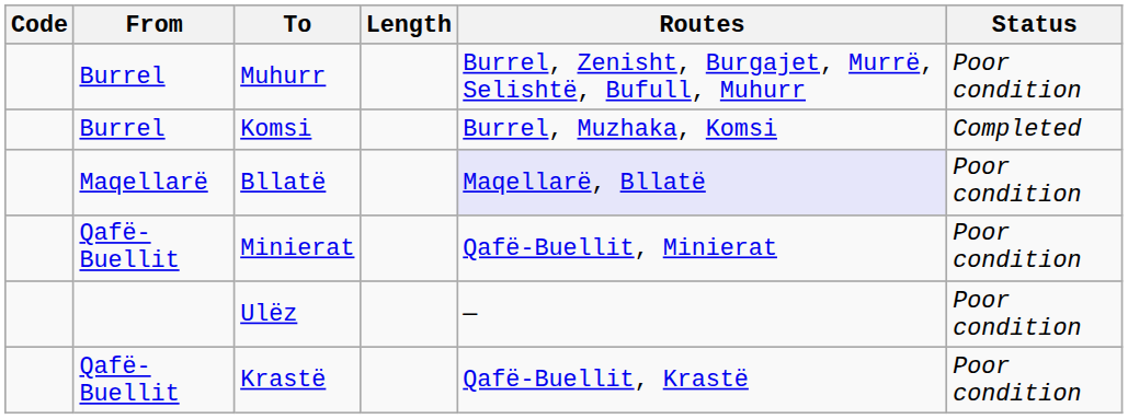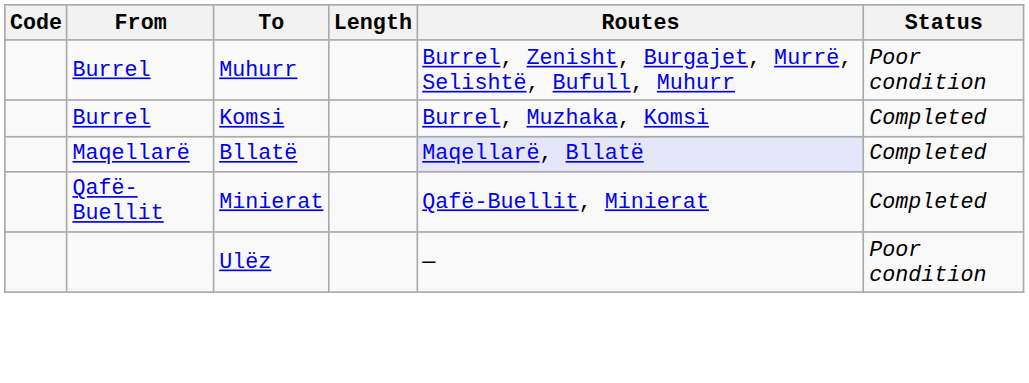Bllatë | Status: Poor condition -> Completed
Minierat | Status: Poor condition -> Completed
- row: Qafë-Buellit | Krastë | Qafë-Buellit, Krastë | Poor condition
